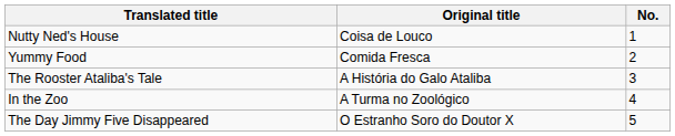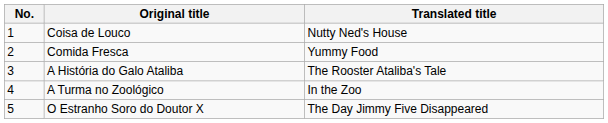columns swapped: No. <-> Translated title
